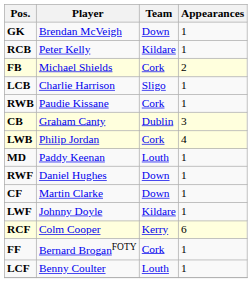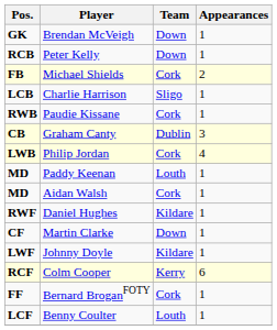Peter Kelly | Team: Kildare -> Down
+ row: MD | Aidan Walsh | Cork | 1
Daniel Hughes | Team: Down -> Kildare
